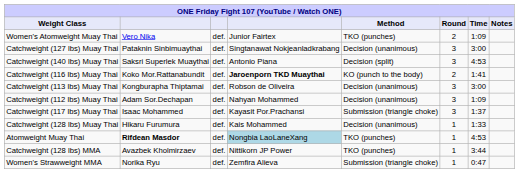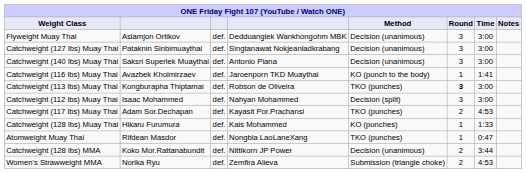+ row: Flyweight Muay Thai | Aslamjon Ortikov | def. | Dedduanglek Wankhongohm MBK | Decision (unanimous) | 3 | 3:00
- row: Women's Atomweight Muay Thai | Vero Nika | def. | Junior Fairtex | TKO (punches) | 2 | 1:09
Catchweight (140 lbs) Muay Thai | Method: Decision (split) -> Decision (unanimous)
Catchweight (140 lbs) Muay Thai | Time: 4:53 -> 3:00
Catchweight (116 lbs) Muay Thai | column 2: Koko Mor.Rattanabundit -> Avazbek Kholmirzaev
Catchweight (116 lbs) Muay Thai | column 4: bold -> normal
Catchweight (116 lbs) Muay Thai | Round: 2 -> 1
Catchweight (113 lbs) Muay Thai | Method: Decision (unanimous) -> TKO (punches)
Catchweight (113 lbs) Muay Thai | Round: normal -> bold
Catchweight (112 lbs) Muay Thai | column 2: Adam Sor.Dechapan -> Isaac Mohammed
Catchweight (112 lbs) Muay Thai | Method: Decision (unanimous) -> Decision (split)
Catchweight (112 lbs) Muay Thai | Time: 1:09 -> 3:00
Catchweight (117 lbs) Muay Thai | column 2: Isaac Mohammed -> Adam Sor.Dechapan
Catchweight (117 lbs) Muay Thai | Method: Submission (triangle choke) -> TKO (punches)
Catchweight (117 lbs) Muay Thai | Round: 3 -> 2
Catchweight (117 lbs) Muay Thai | Time: 1:37 -> 4:53
Catchweight (128 lbs) Muay Thai | Method: Decision (unanimous) -> KO (punches)
Atomweight Muay Thai | column 2: bold -> normal
Atomweight Muay Thai | column 4: lightblue background -> no background
Atomweight Muay Thai | Time: 4:53 -> 0:47
Catchweight (128 lbs) MMA | column 2: Avazbek Kholmirzaev -> Koko Mor.Rattanabundit
Catchweight (128 lbs) MMA | Method: TKO (punches) -> Decision (unanimous)
Catchweight (128 lbs) MMA | Round: 1 -> 2
Women's Strawweight MMA | Round: 1 -> 2
Women's Strawweight MMA | Time: 0:47 -> 4:53
